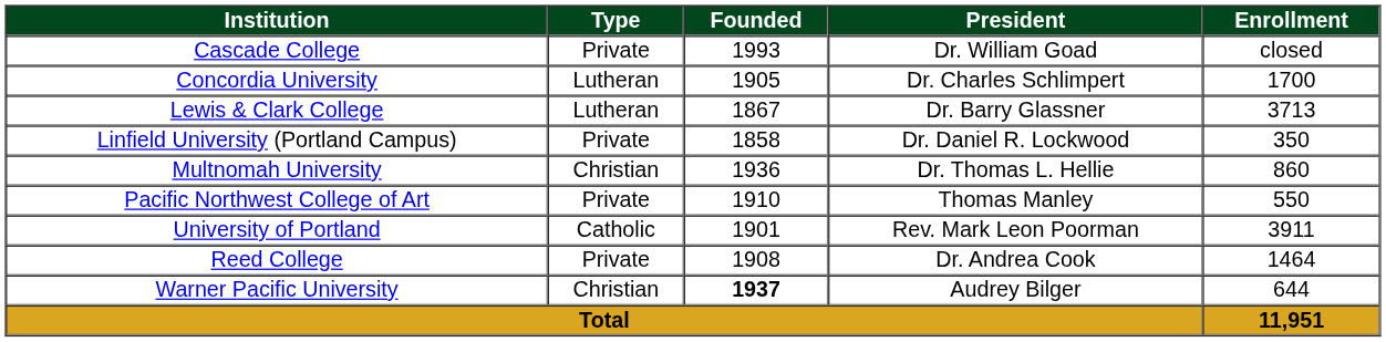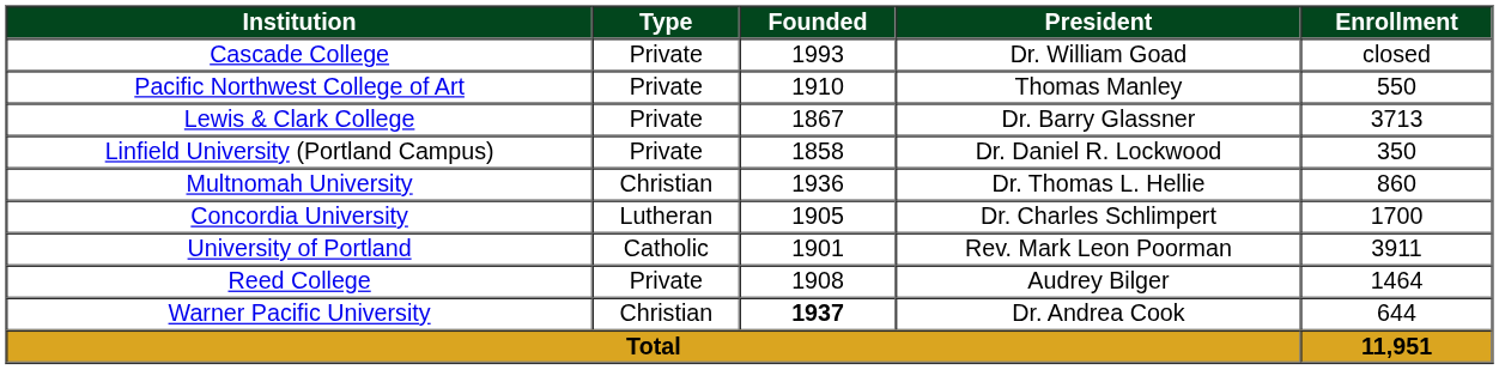rows swapped: Concordia University <-> Pacific Northwest College of Art
Lewis & Clark College | Type: Lutheran -> Private
Reed College | President: Dr. Andrea Cook -> Audrey Bilger
Warner Pacific University | President: Audrey Bilger -> Dr. Andrea Cook
